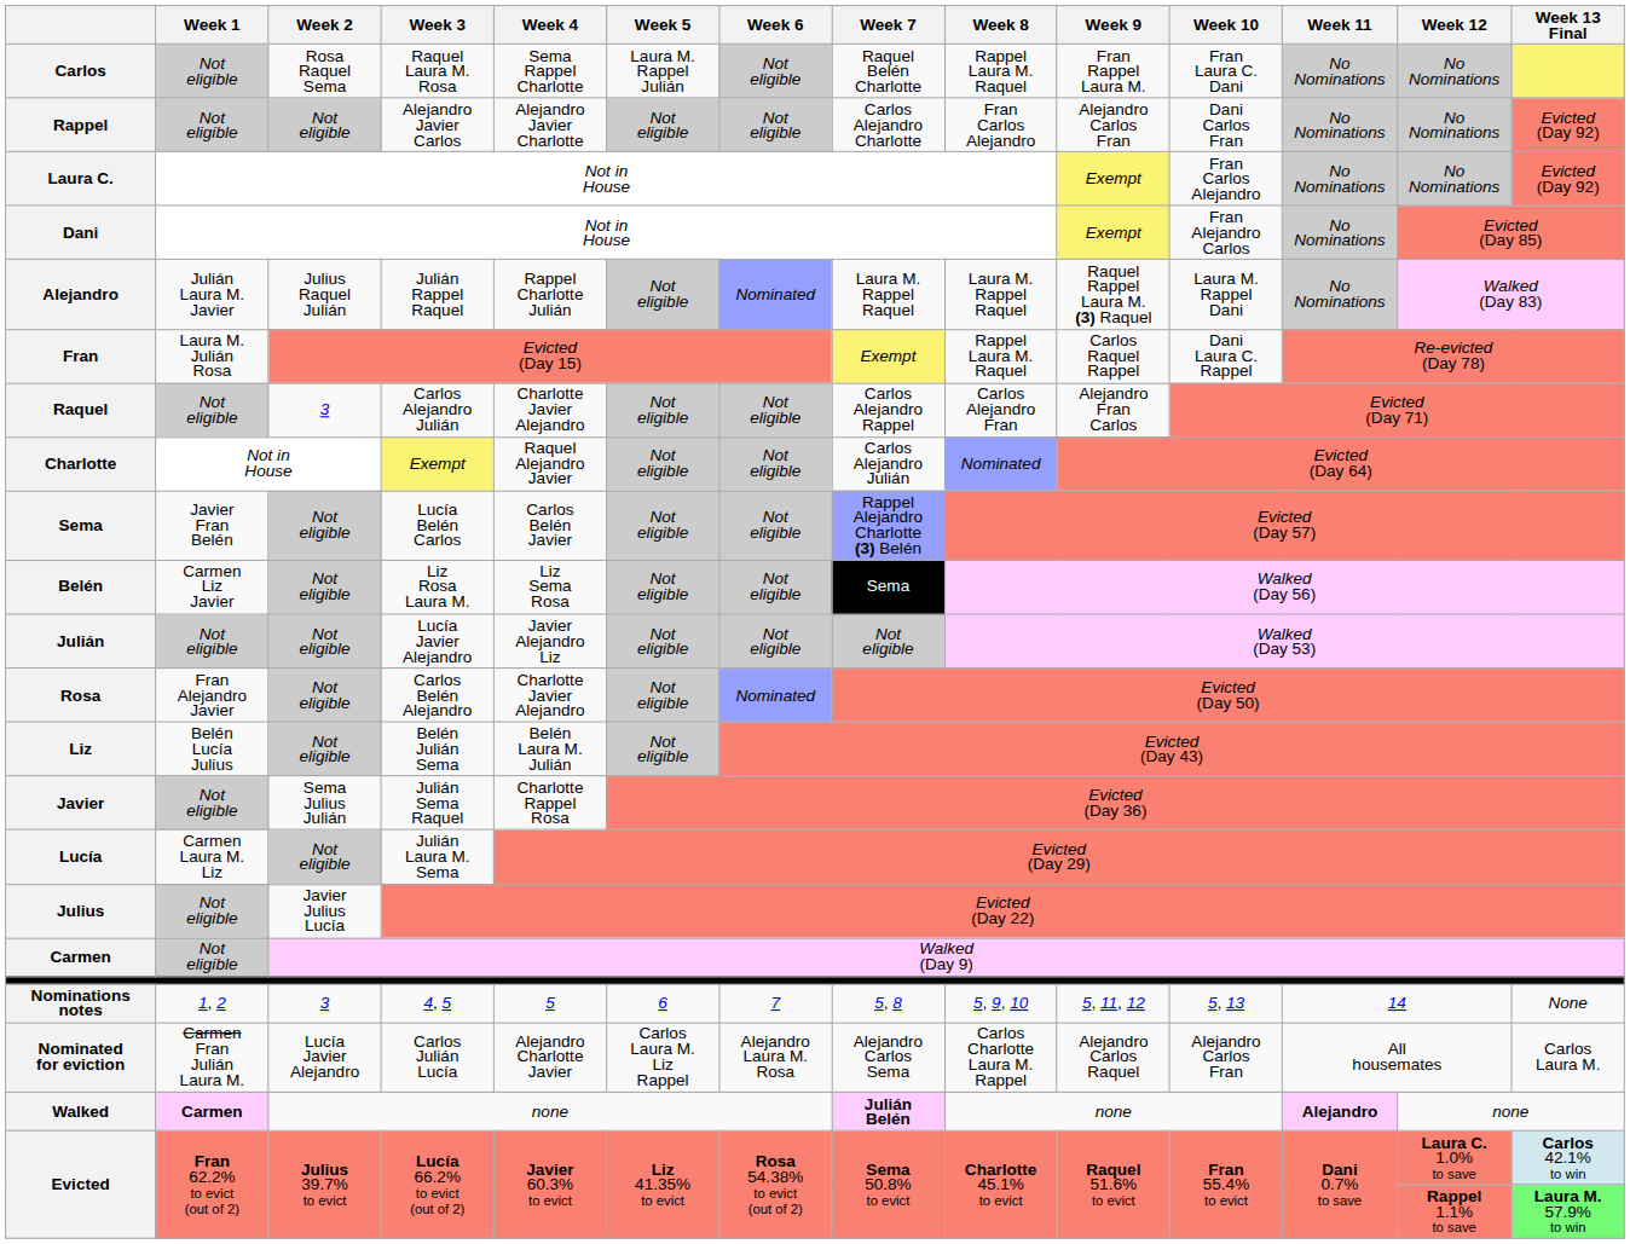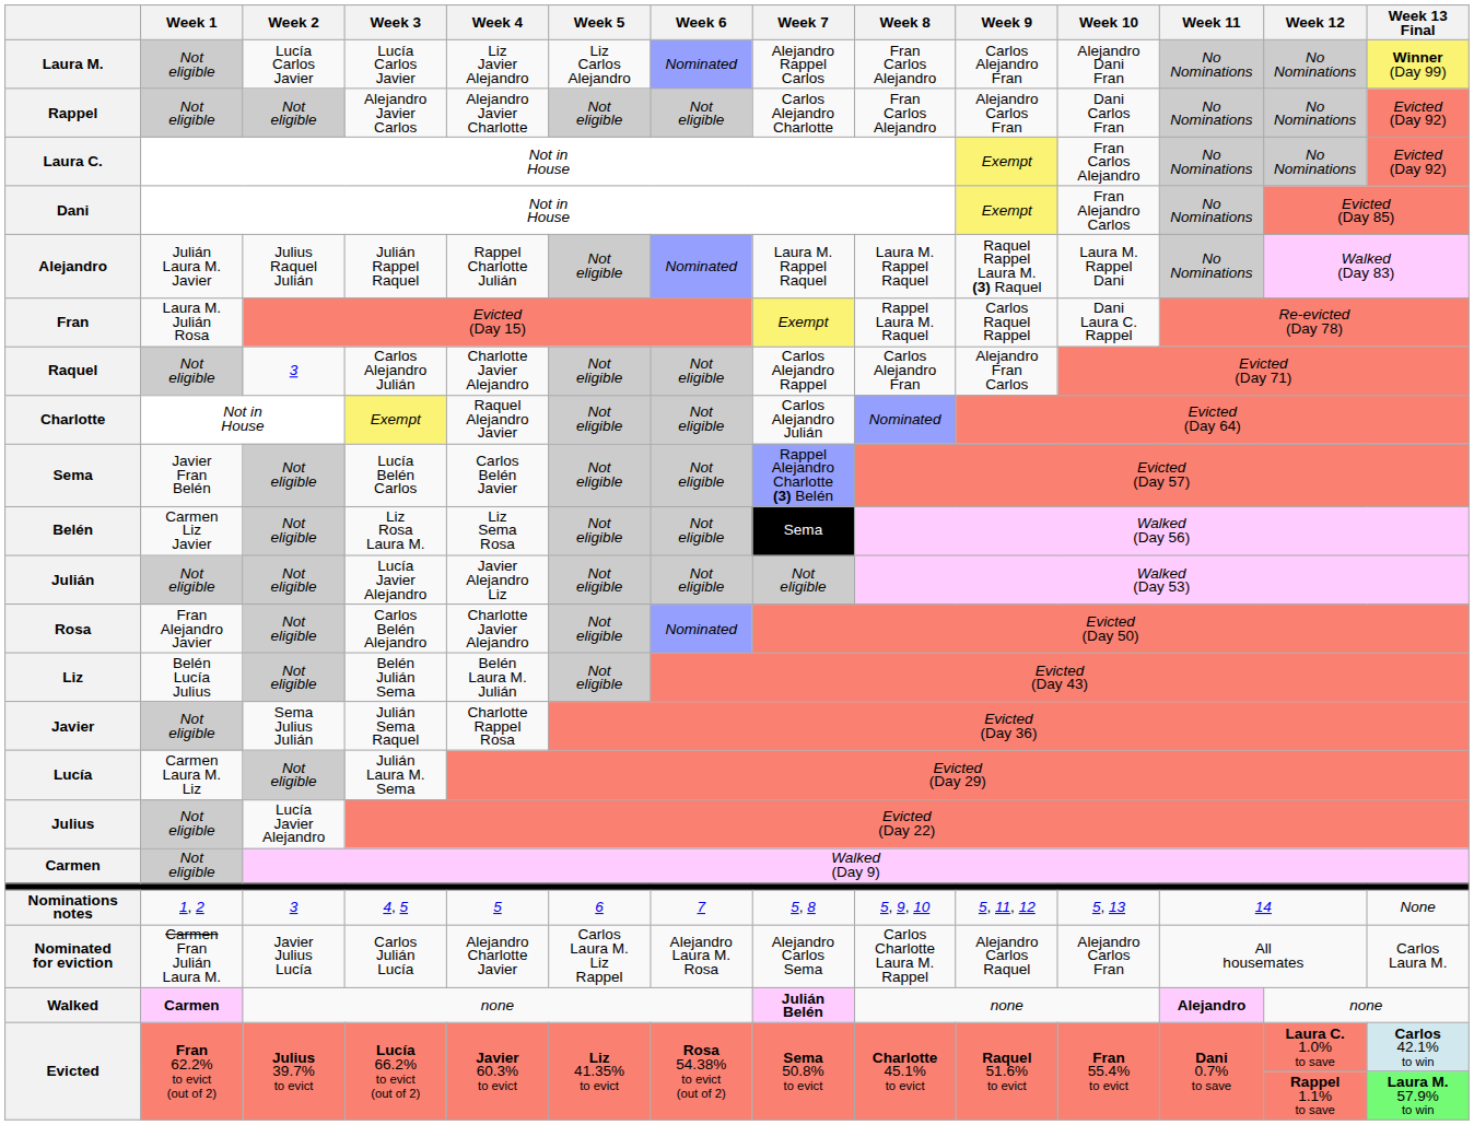+ row: Laura M. | Not eligible | Lucía Carlos Javier | Lucía Carlos Javier | Liz Javier Alejandro | Liz Carlos Alejandro | Nominated | Alejandro Rappel Carlos | Fran Carlos Alejandro | Carlos Alejandro Fran | Alejandro Dani Fran | No Nominations | No Nominations | Winner (Day 99)
- row: Carlos | Not eligible | Rosa Raquel Sema | Raquel Laura M. Rosa | Sema Rappel Charlotte | Laura M. Rappel Julián | Not eligible | Raquel Belén Charlotte | Rappel Laura M. Raquel | Fran Rappel Laura M. | Fran Laura C. Dani | No Nominations | No Nominations
Julius | Week 2: Javier Julius Lucía -> Lucía Javier Alejandro
Nominated for eviction | Week 2: Lucía Javier Alejandro -> Javier Julius Lucía
